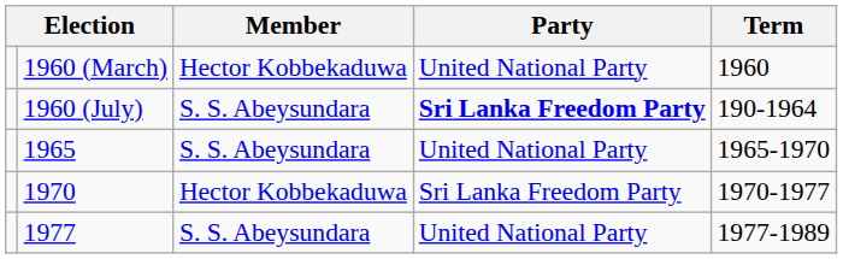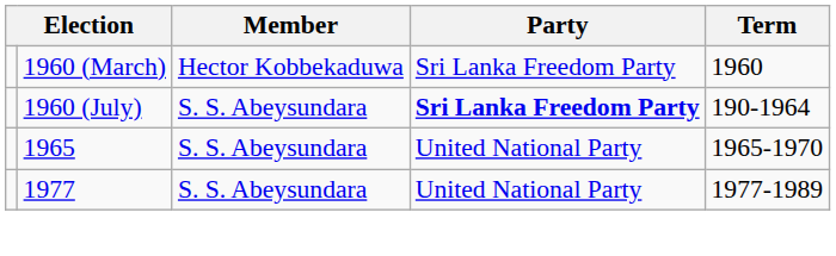1960 (March) | Party: United National Party -> Sri Lanka Freedom Party
- row: 1970 | Hector Kobbekaduwa | Sri Lanka Freedom Party | 1970-1977
